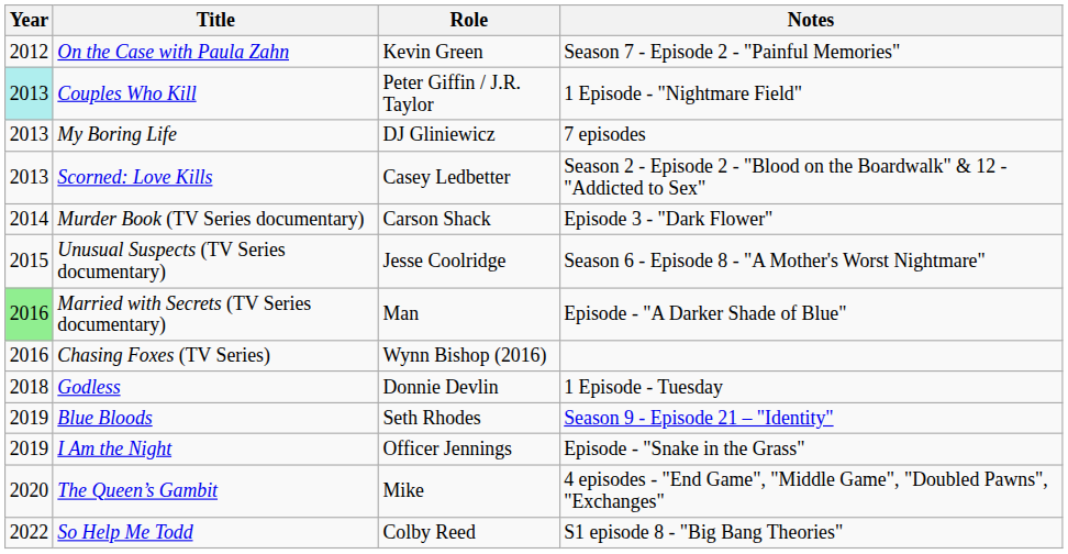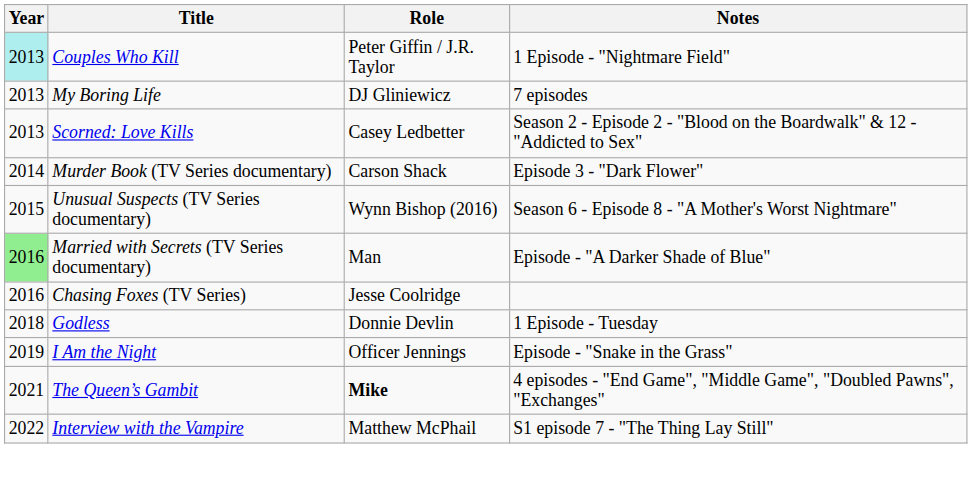- row: 2012 | On the Case with Paula Zahn | Kevin Green | Season 7 - Episode 2 - "Painful Memories"
Unusual Suspects (TV Series documentary) | Role: Jesse Coolridge -> Wynn Bishop (2016)
Chasing Foxes (TV Series) | Role: Wynn Bishop (2016) -> Jesse Coolridge
- row: 2019 | Blue Bloods | Seth Rhodes | Season 9 - Episode 21 – "Identity"
The Queen’s Gambit | Year: 2020 -> 2021
The Queen’s Gambit | Role: normal -> bold
+ row: 2022 | Interview with the Vampire | Matthew McPhail | S1 episode 7 - "The Thing Lay Still"
- row: 2022 | So Help Me Todd | Colby Reed | S1 episode 8 - "Big Bang Theories"
